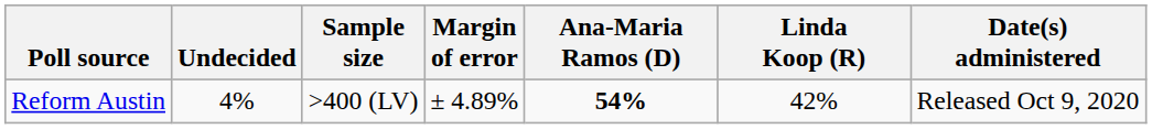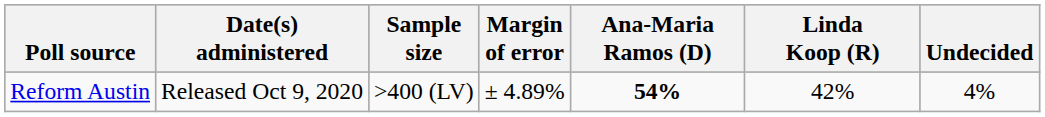columns swapped: Date(s) administered <-> Undecided
